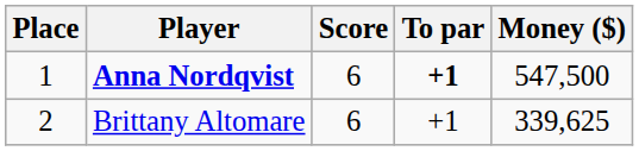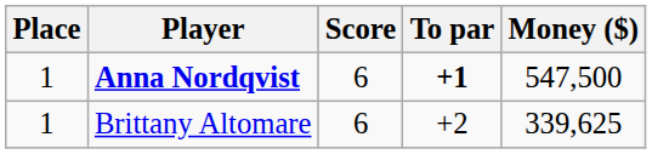Brittany Altomare | Place: 2 -> 1
Brittany Altomare | To par: +1 -> +2
